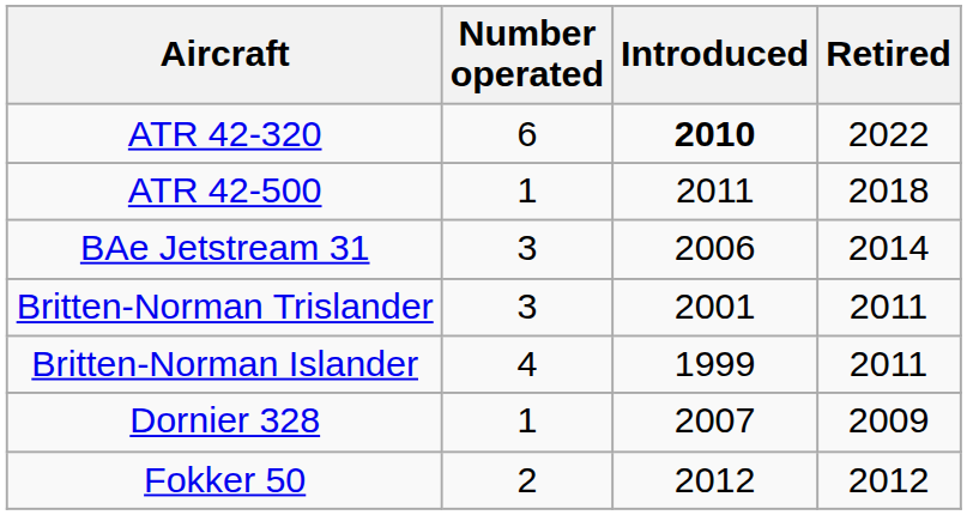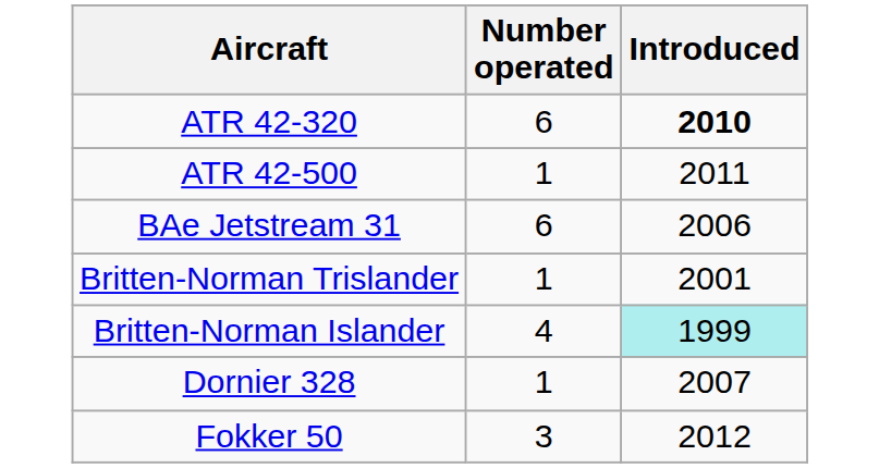- column: Retired | 2022 | 2018 | 2014 | 2011 | 2011 | 2009 | 2012
BAe Jetstream 31 | Number operated: 3 -> 6
Britten-Norman Trislander | Number operated: 3 -> 1
Britten-Norman Islander | Introduced: no background -> paleturquoise background
Fokker 50 | Number operated: 2 -> 3
